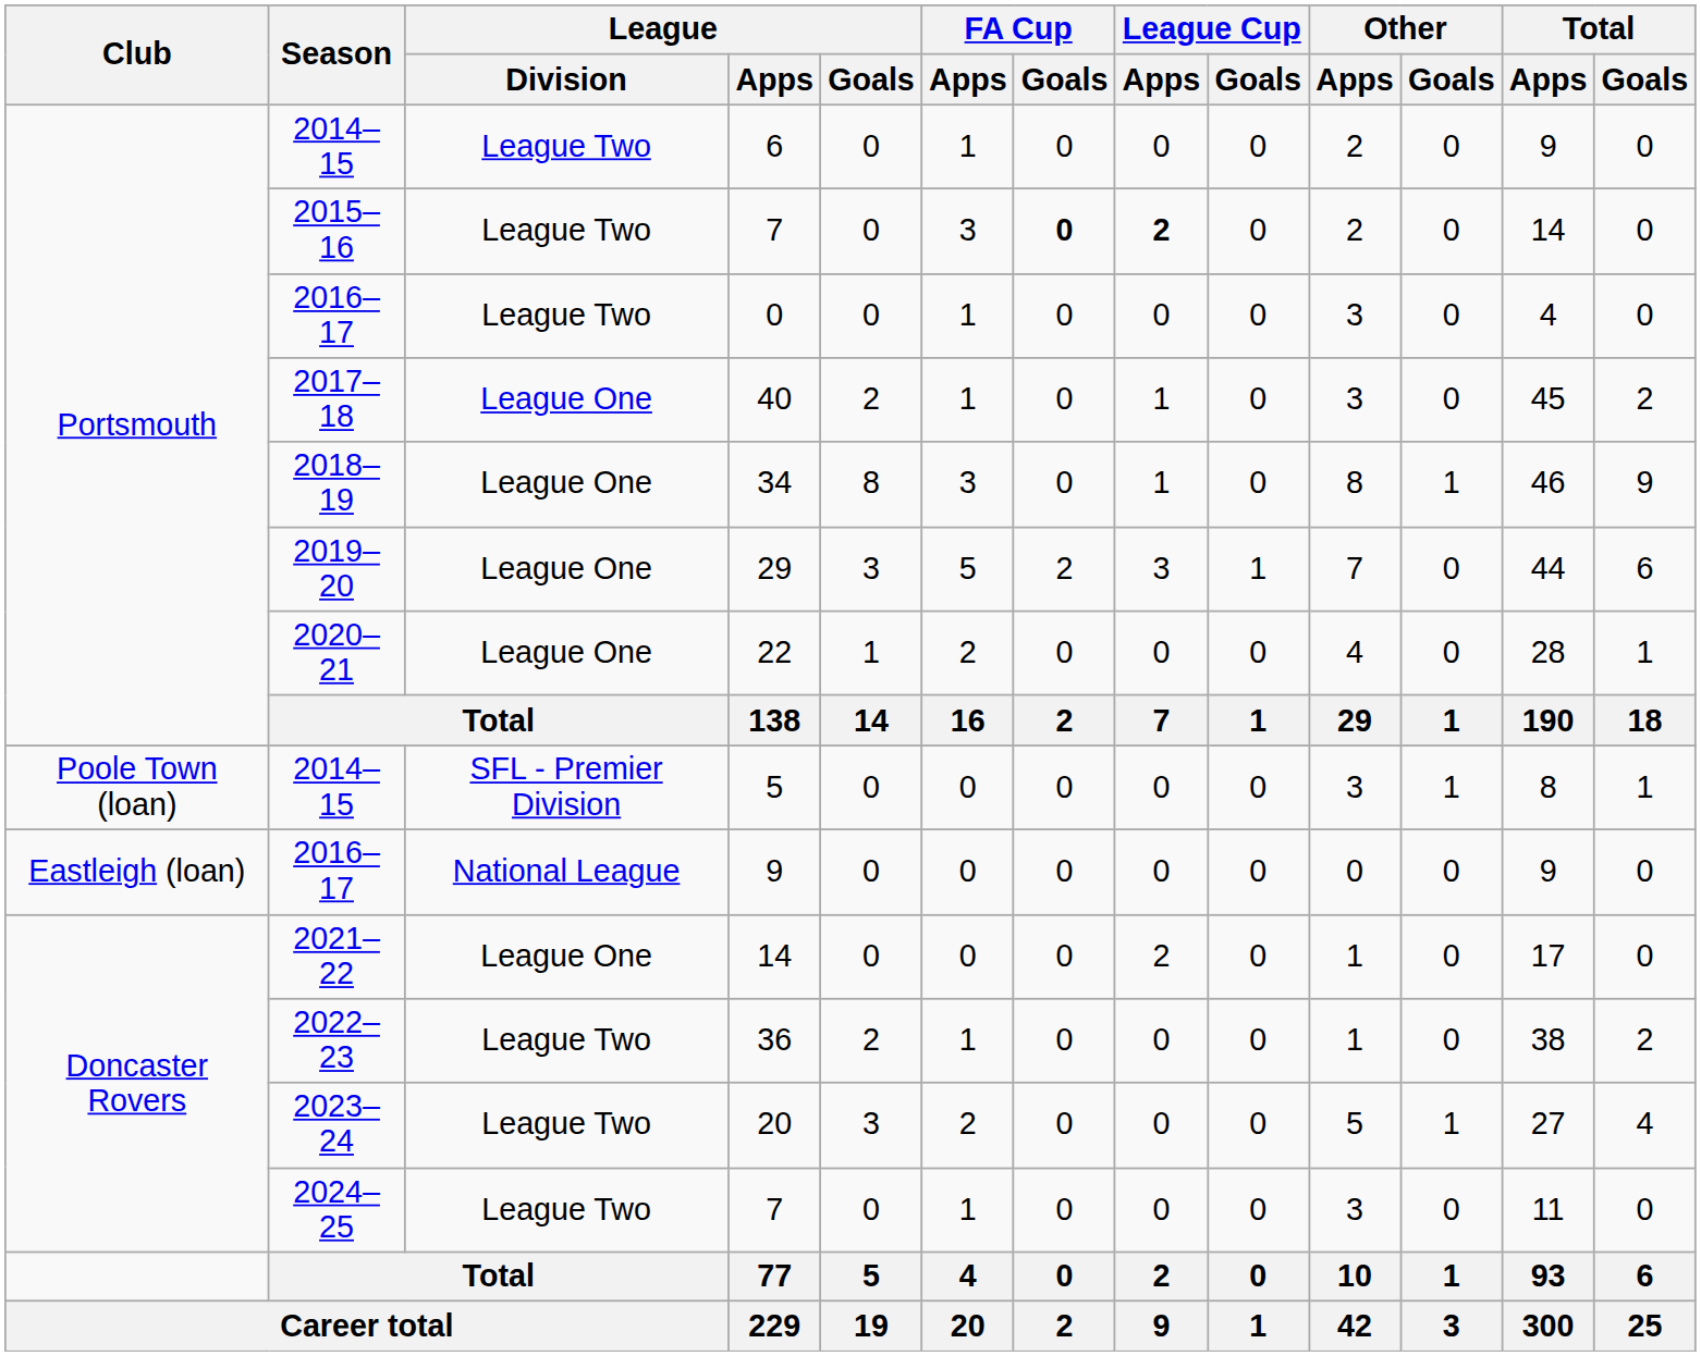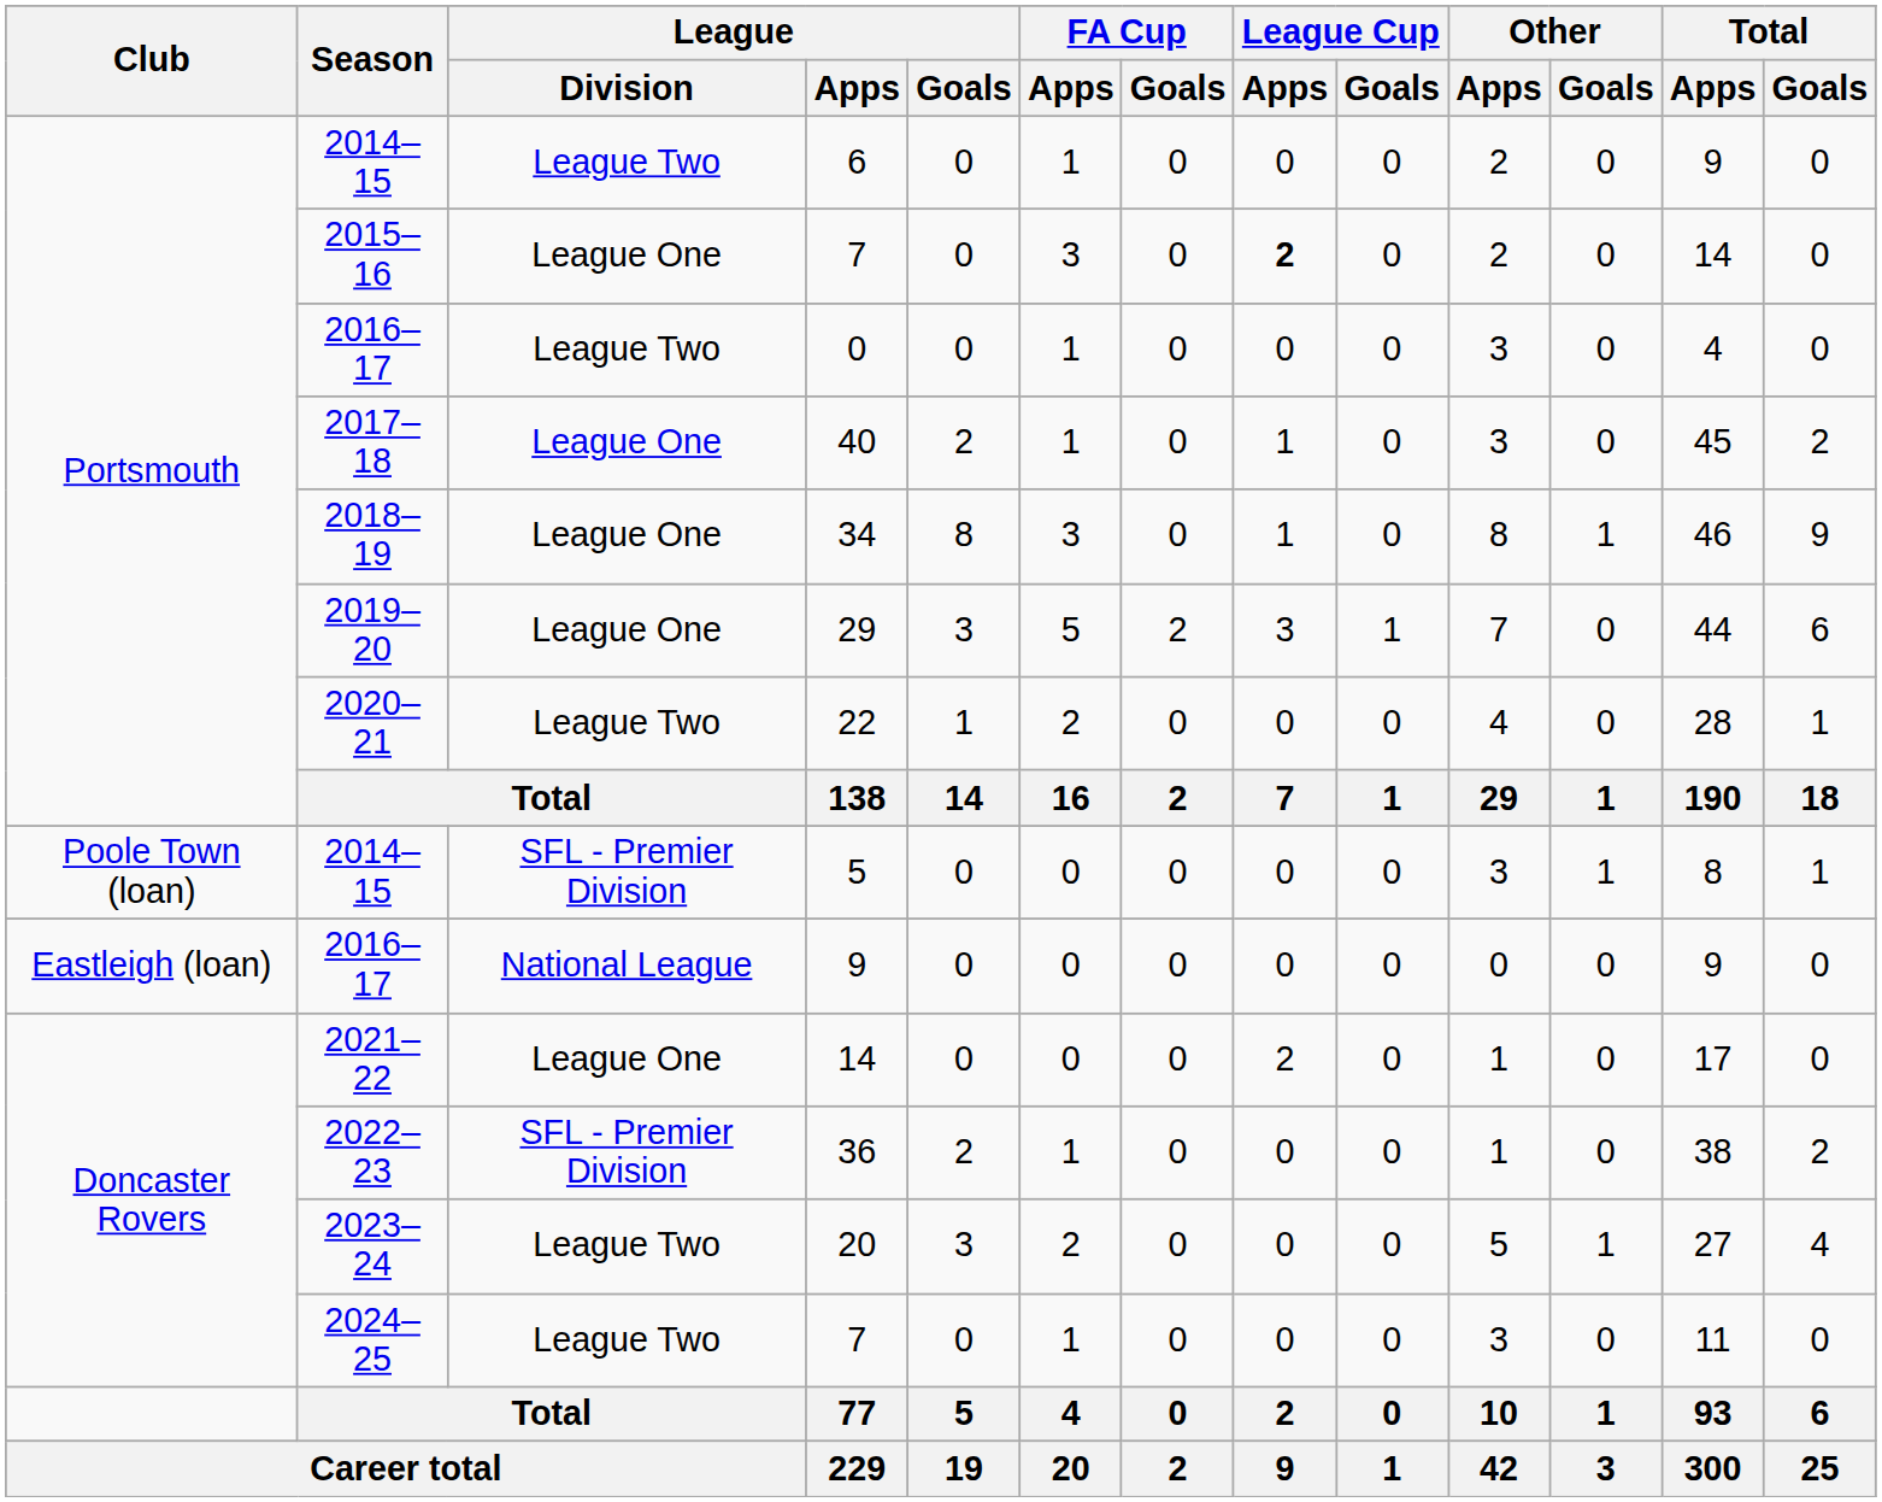2015–16 / 7 | League / Division: League Two -> League One
2015–16 / 7 | FA Cup / Goals: bold -> normal
22 | League / Division: League One -> League Two
36 | League / Division: League Two -> SFL - Premier Division
